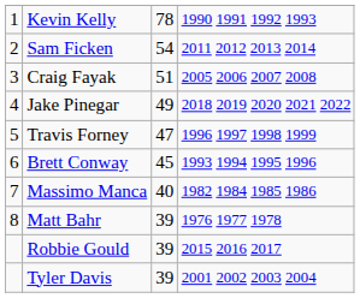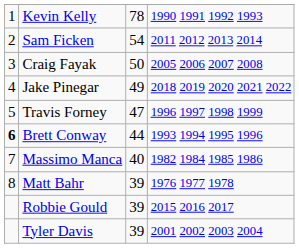Craig Fayak | column 3: 51 -> 50
Brett Conway | column 1: normal -> bold
Brett Conway | column 3: 45 -> 44
